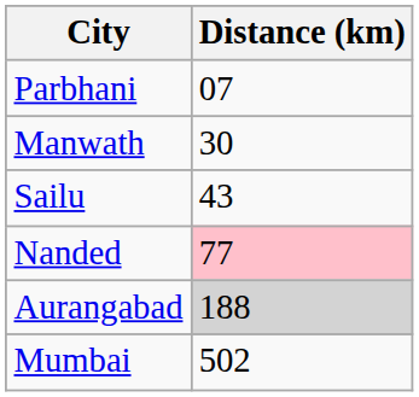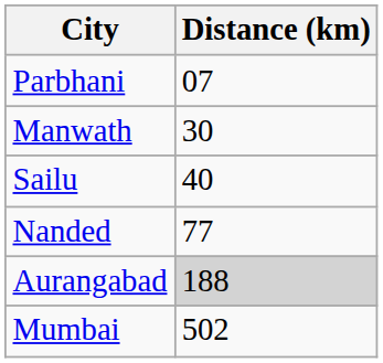Sailu | Distance (km): 43 -> 40
Nanded | Distance (km): pink background -> no background
